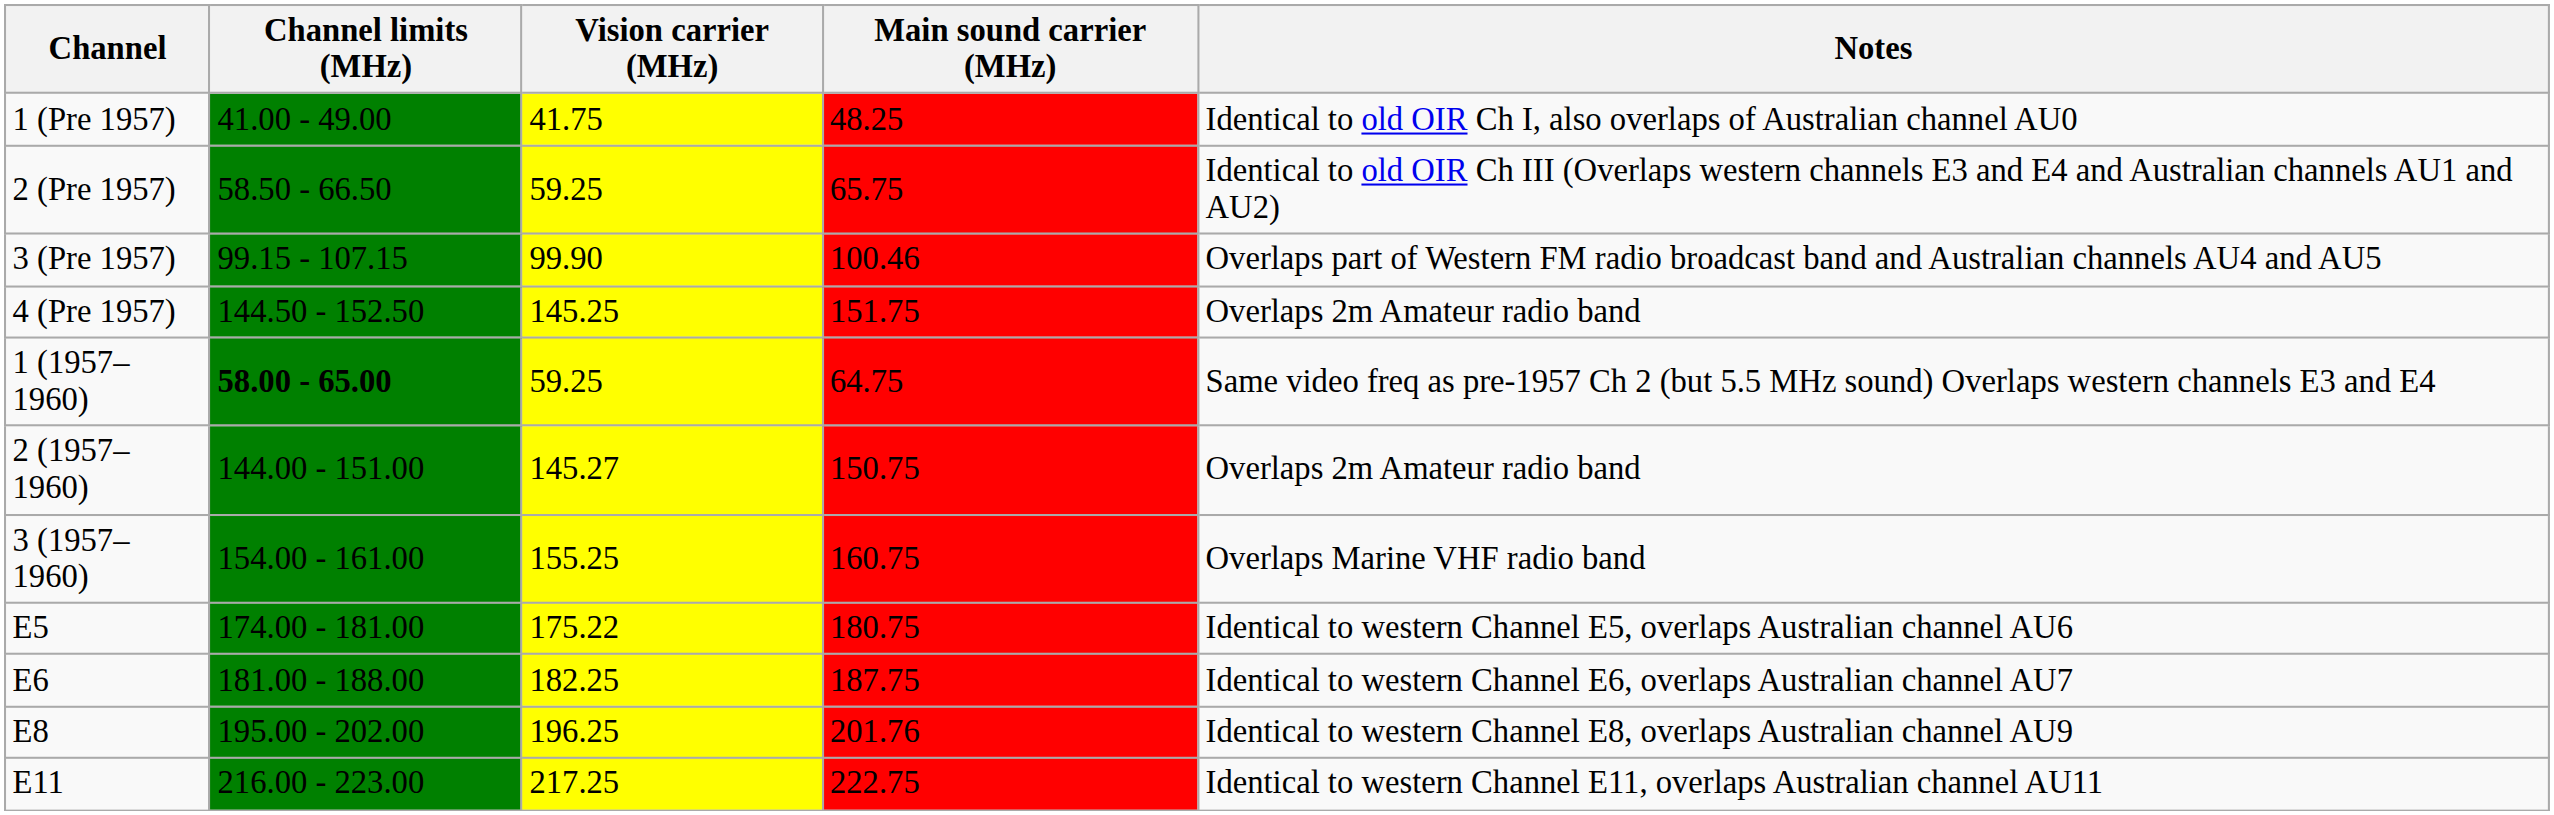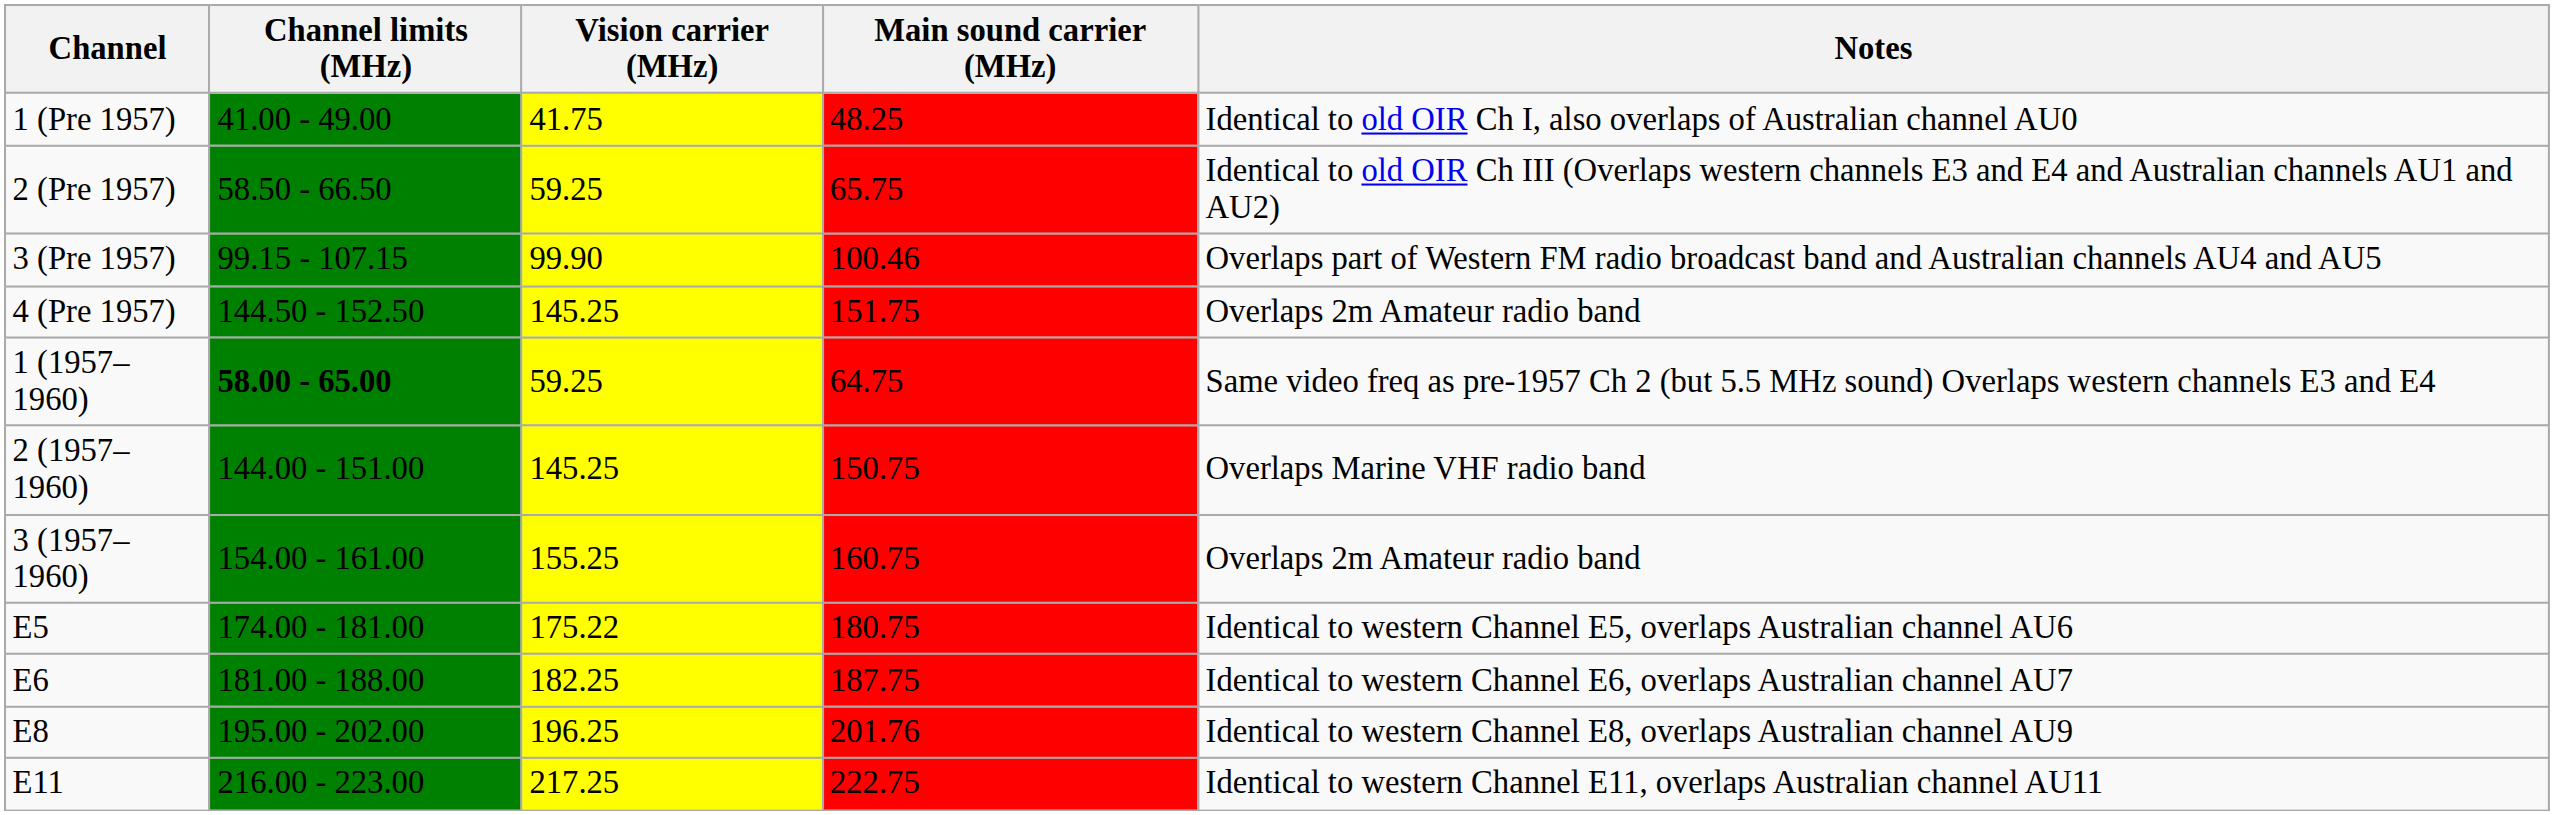2 (1957–1960) | Vision carrier (MHz): 145.27 -> 145.25
2 (1957–1960) | Notes: Overlaps 2m Amateur radio band -> Overlaps Marine VHF radio band
3 (1957–1960) | Notes: Overlaps Marine VHF radio band -> Overlaps 2m Amateur radio band
